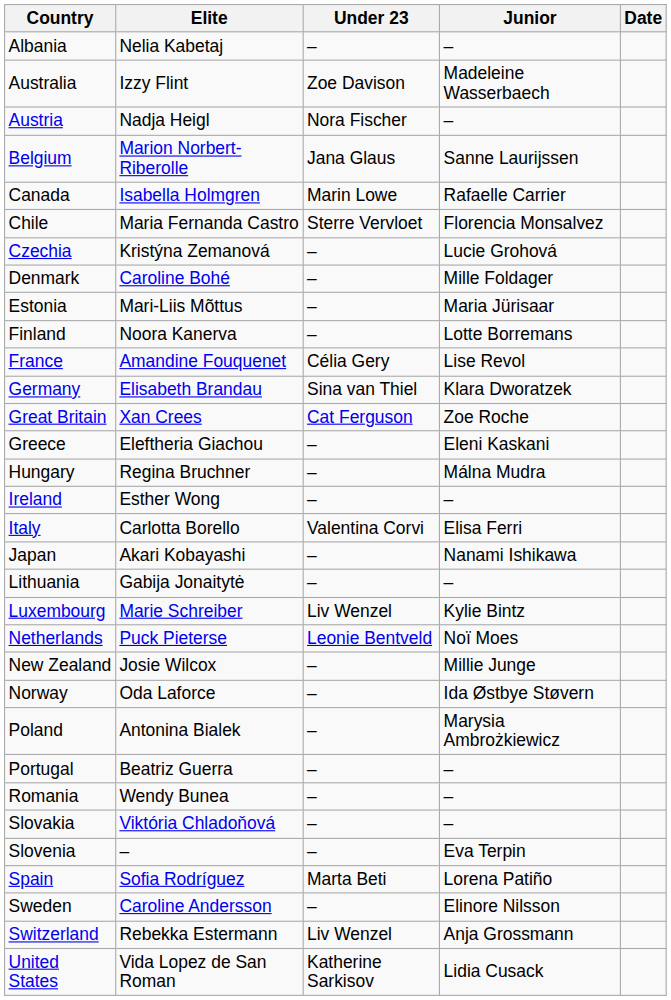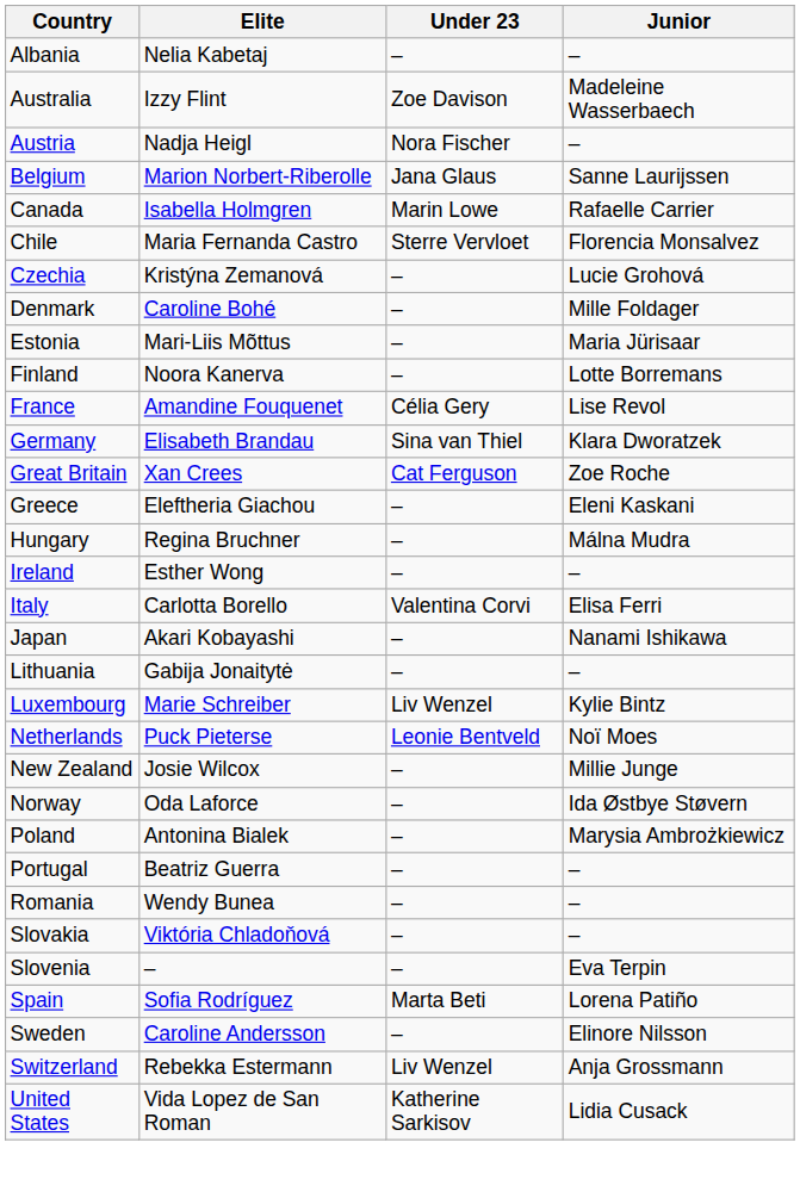- column: Date
